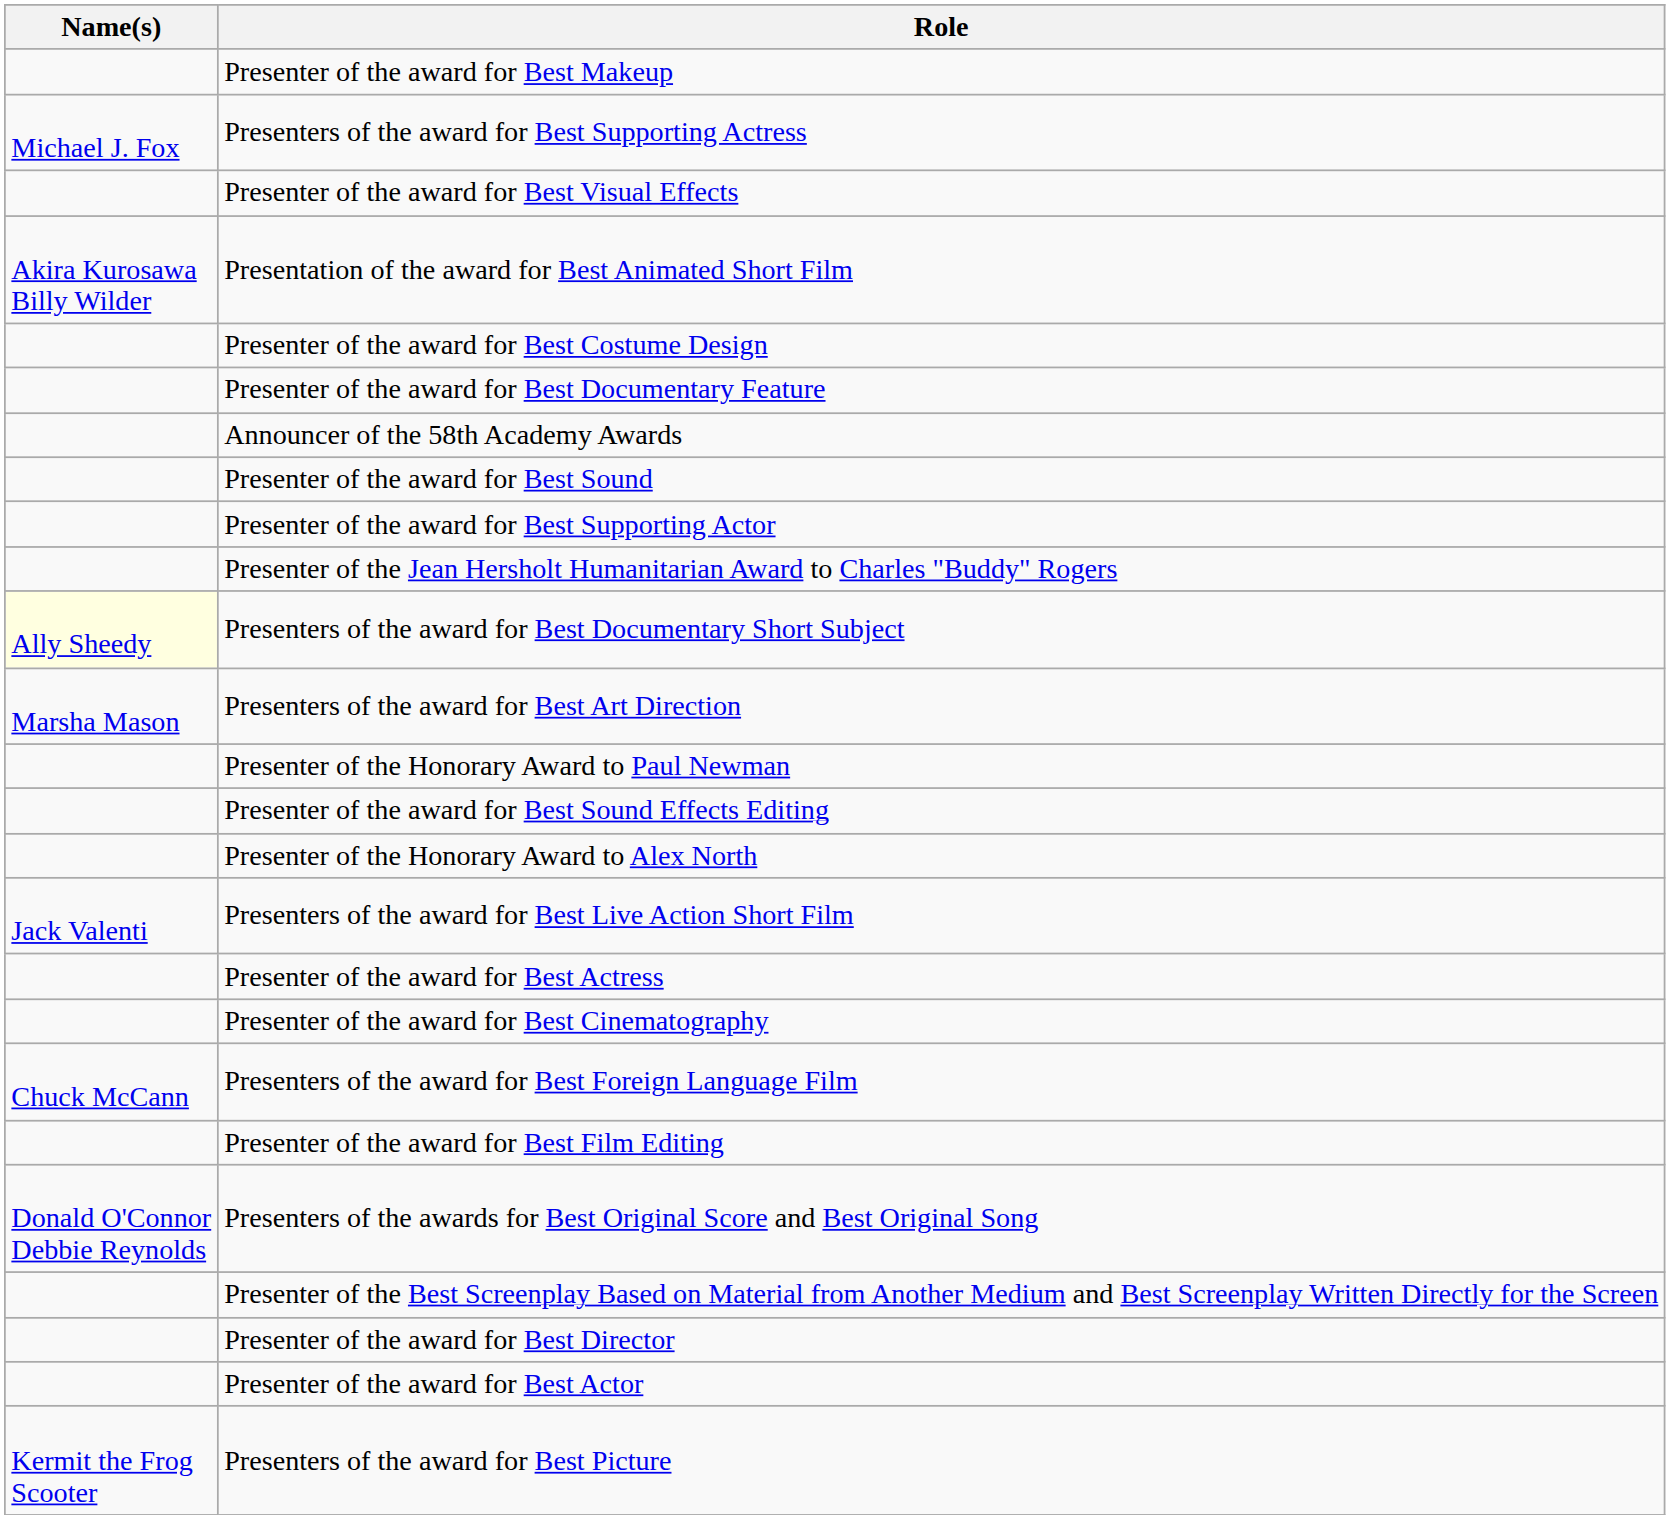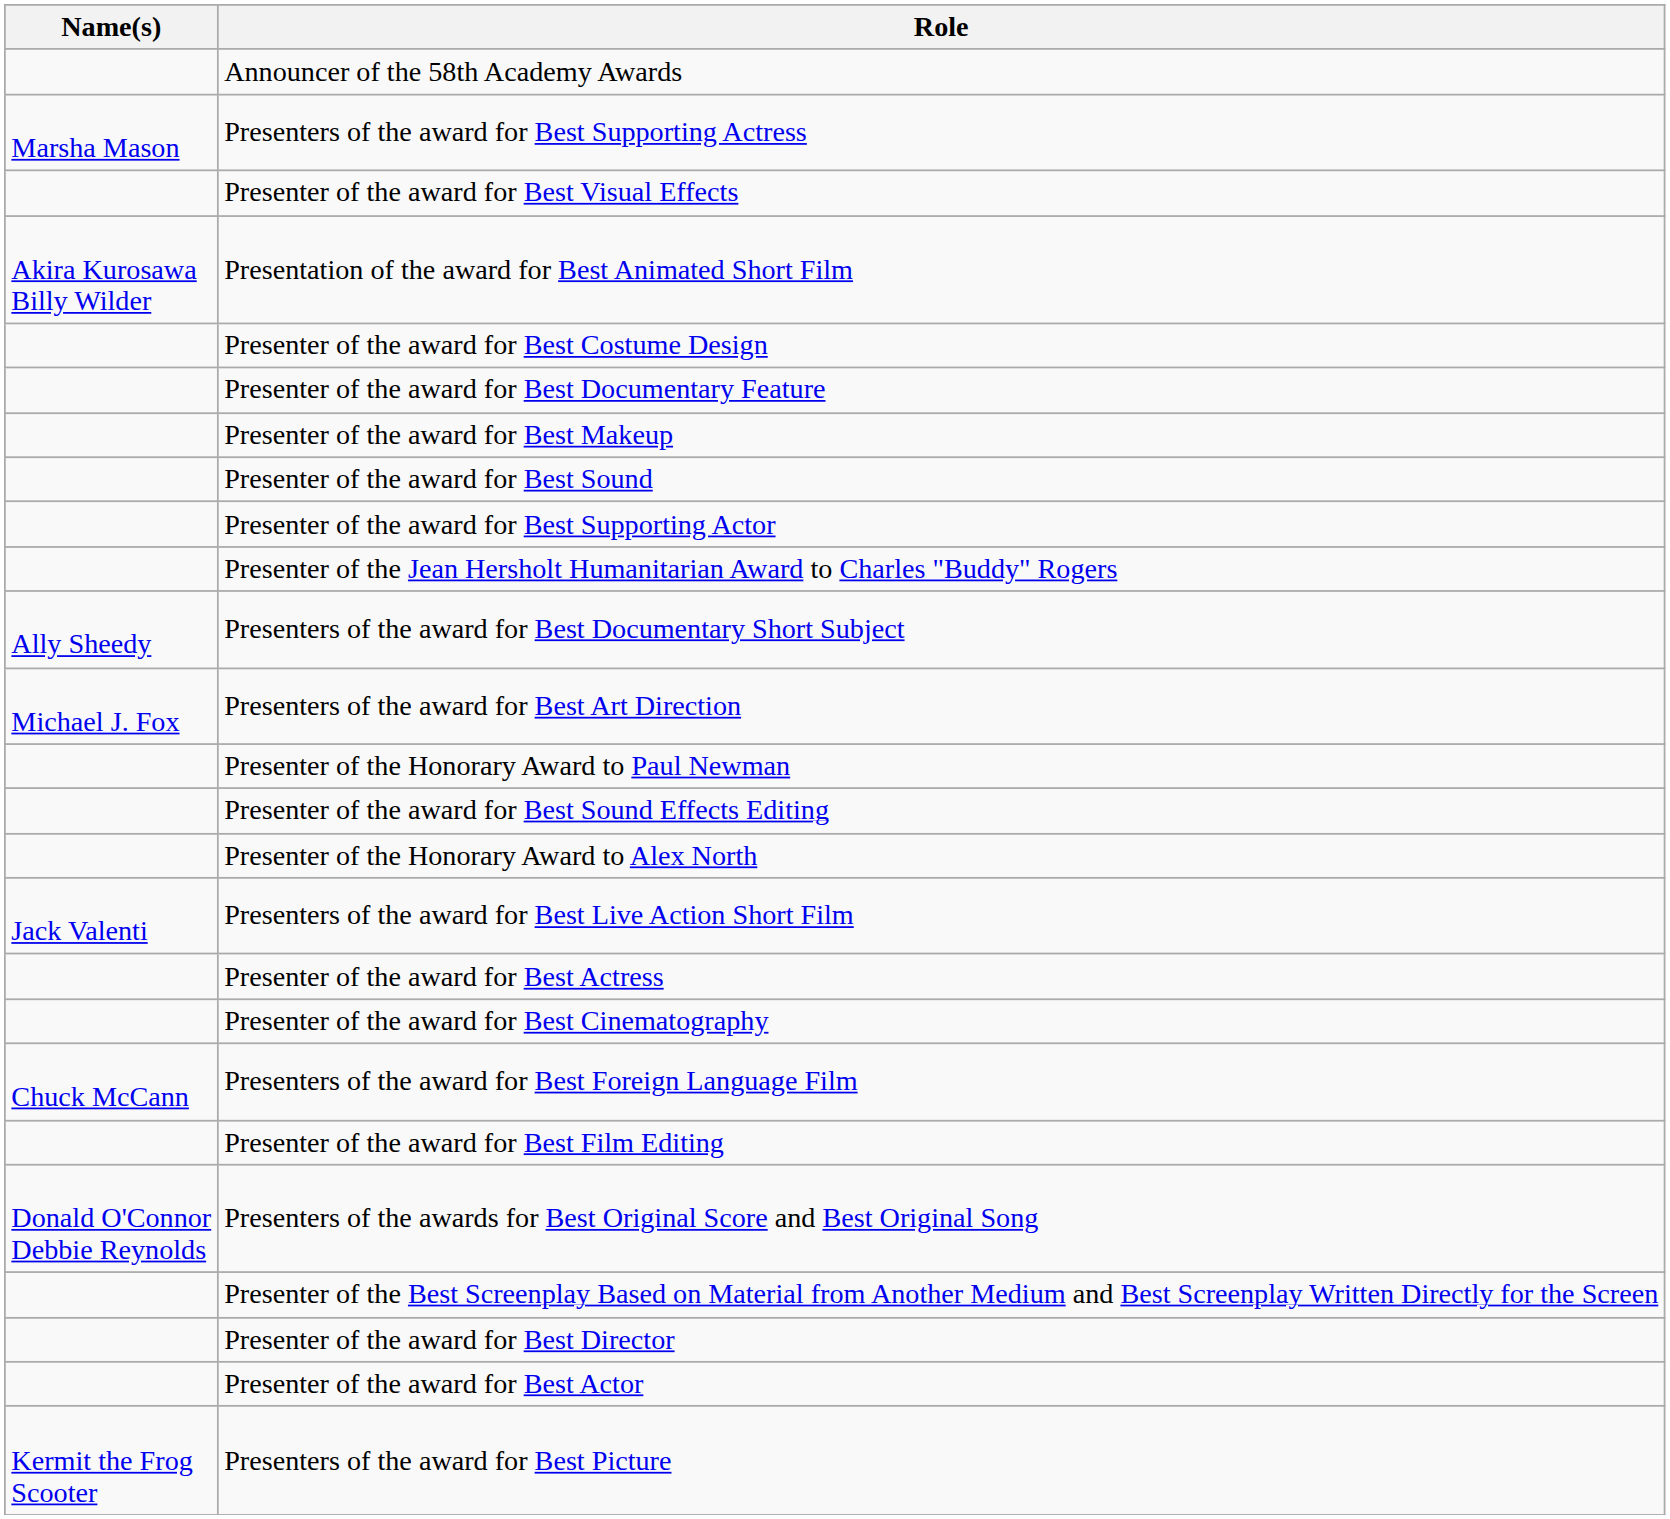rows swapped: Announcer of the 58th Academy Awards <-> Presenter of the award for Best Makeup
Presenters of the award for Best Supporting Actress | Name(s): Michael J. Fox -> Marsha Mason
Presenters of the award for Best Documentary Short Subject | Name(s): lightyellow background -> no background
Presenters of the award for Best Art Direction | Name(s): Marsha Mason -> Michael J. Fox
